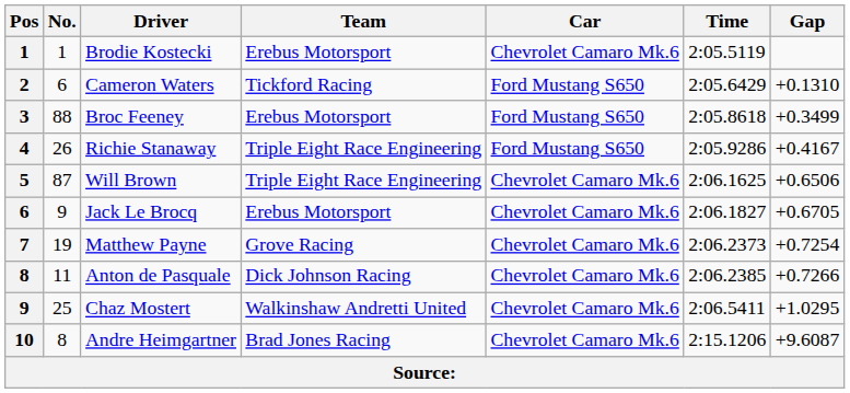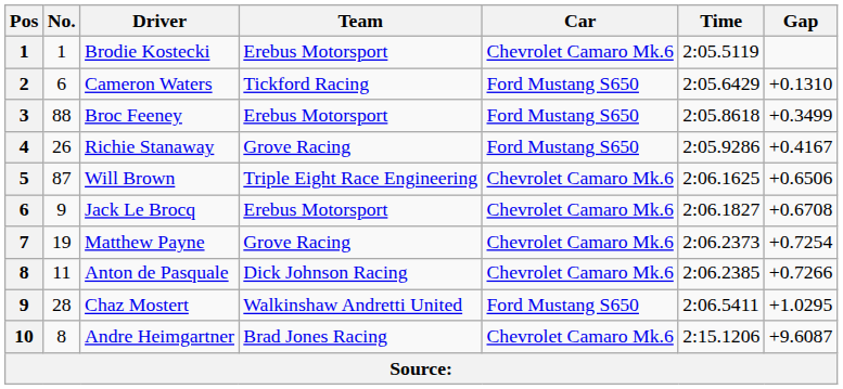Richie Stanaway | Team: Triple Eight Race Engineering -> Grove Racing
Jack Le Brocq | Gap: +0.6705 -> +0.6708
Chaz Mostert | No.: 25 -> 28
Chaz Mostert | Car: Chevrolet Camaro Mk.6 -> Ford Mustang S650
